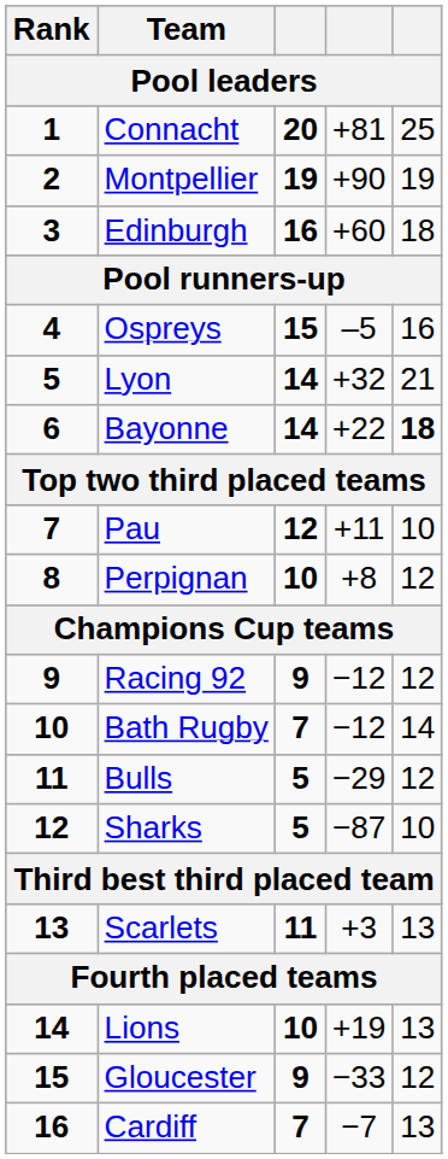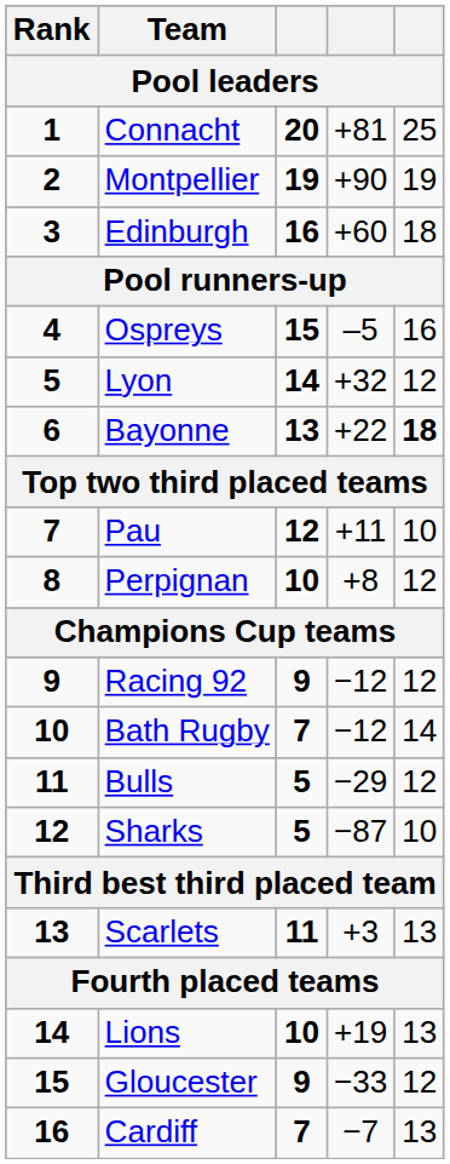Lyon | column 5: 21 -> 12
Bayonne | column 3: 14 -> 13
